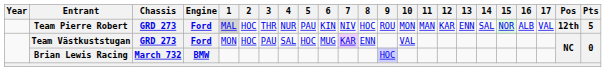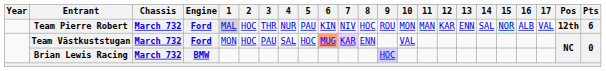Team Pierre Robert | Chassis: GRD 273 -> March 732
Team Pierre Robert | Pts: 5 -> 6
Team Västkuststugan | Chassis: GRD 273 -> March 732
Team Västkuststugan | 6: no background -> lightsalmon background
